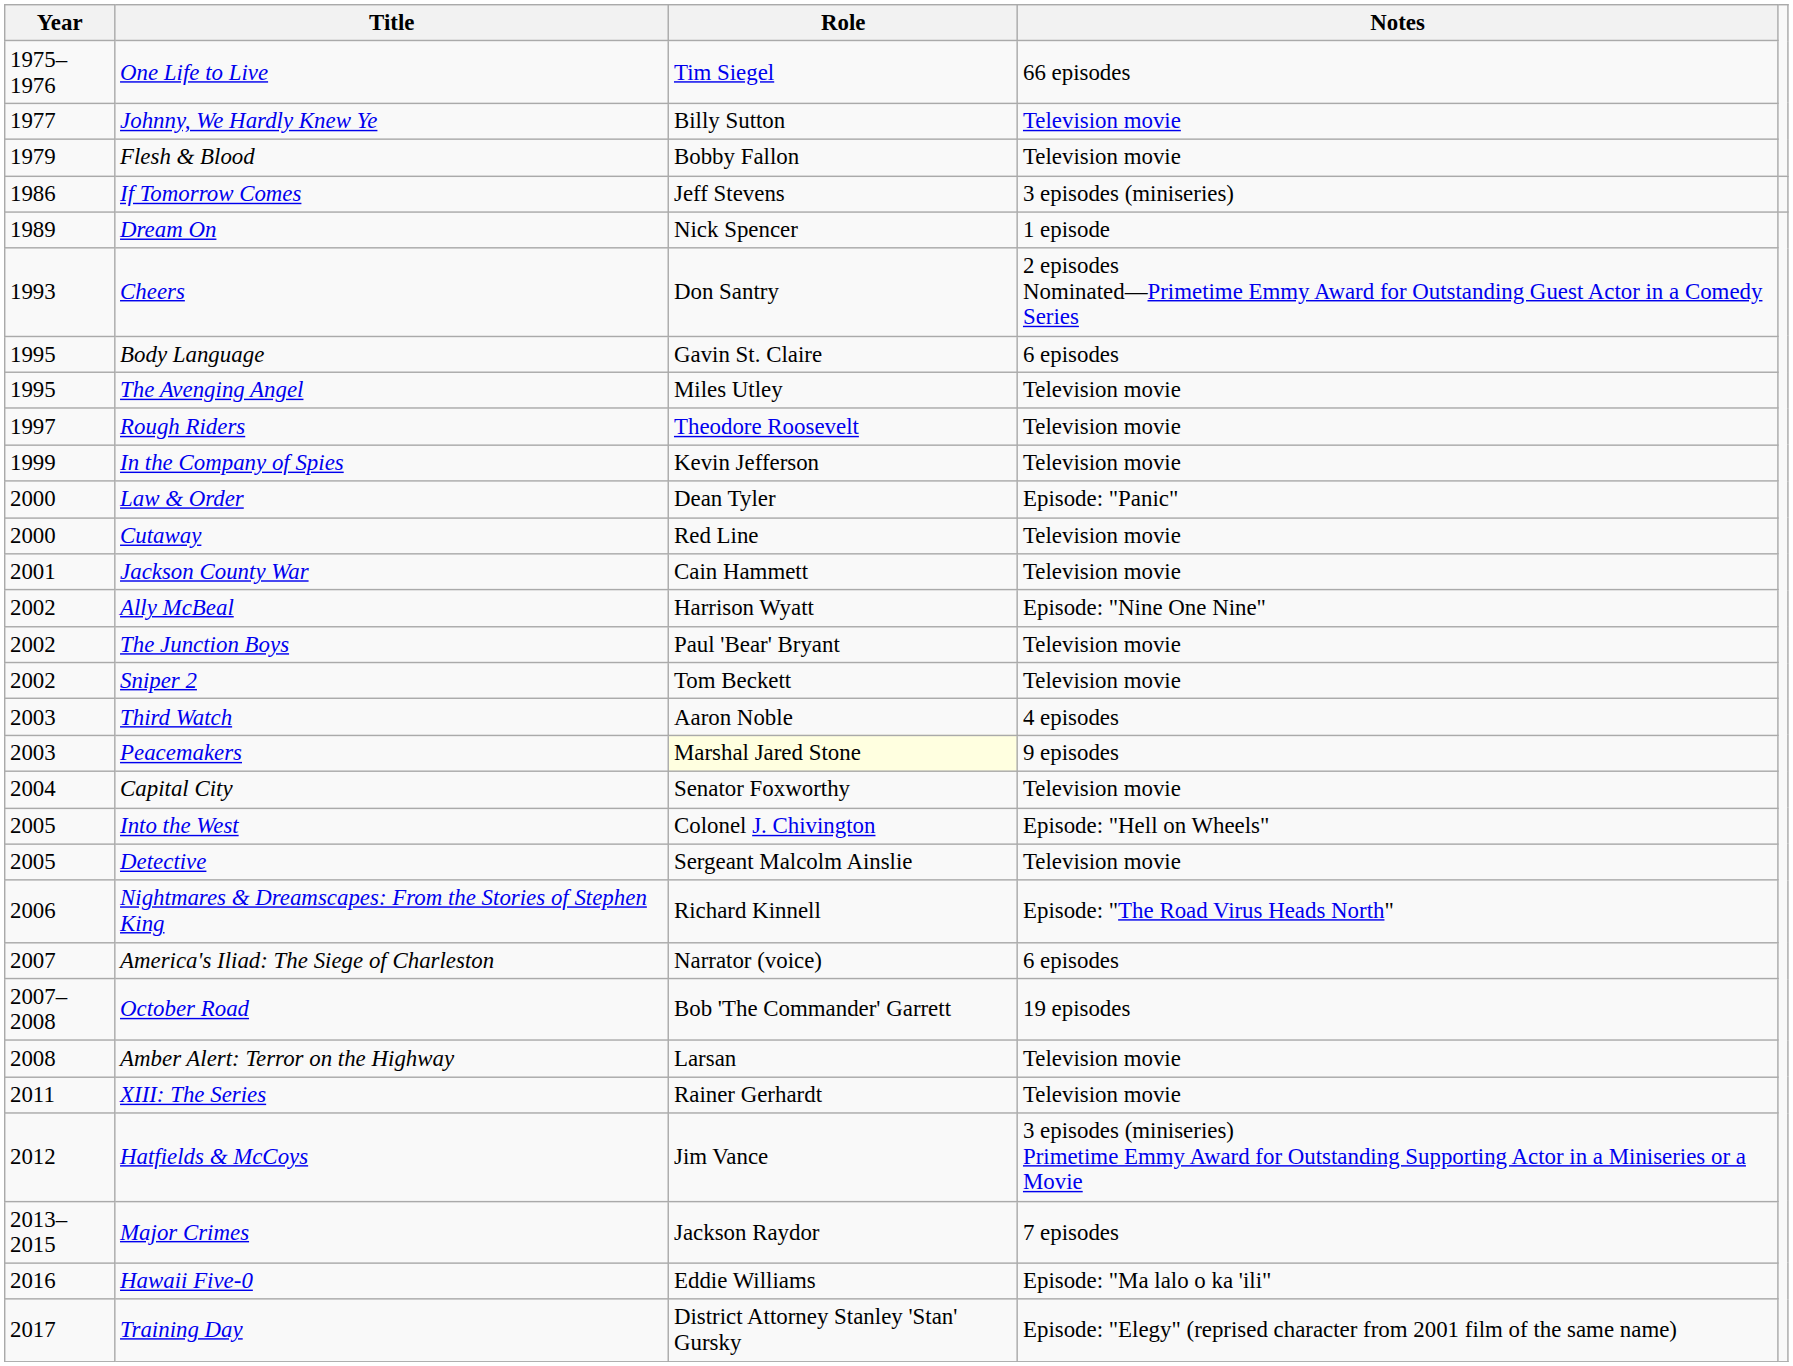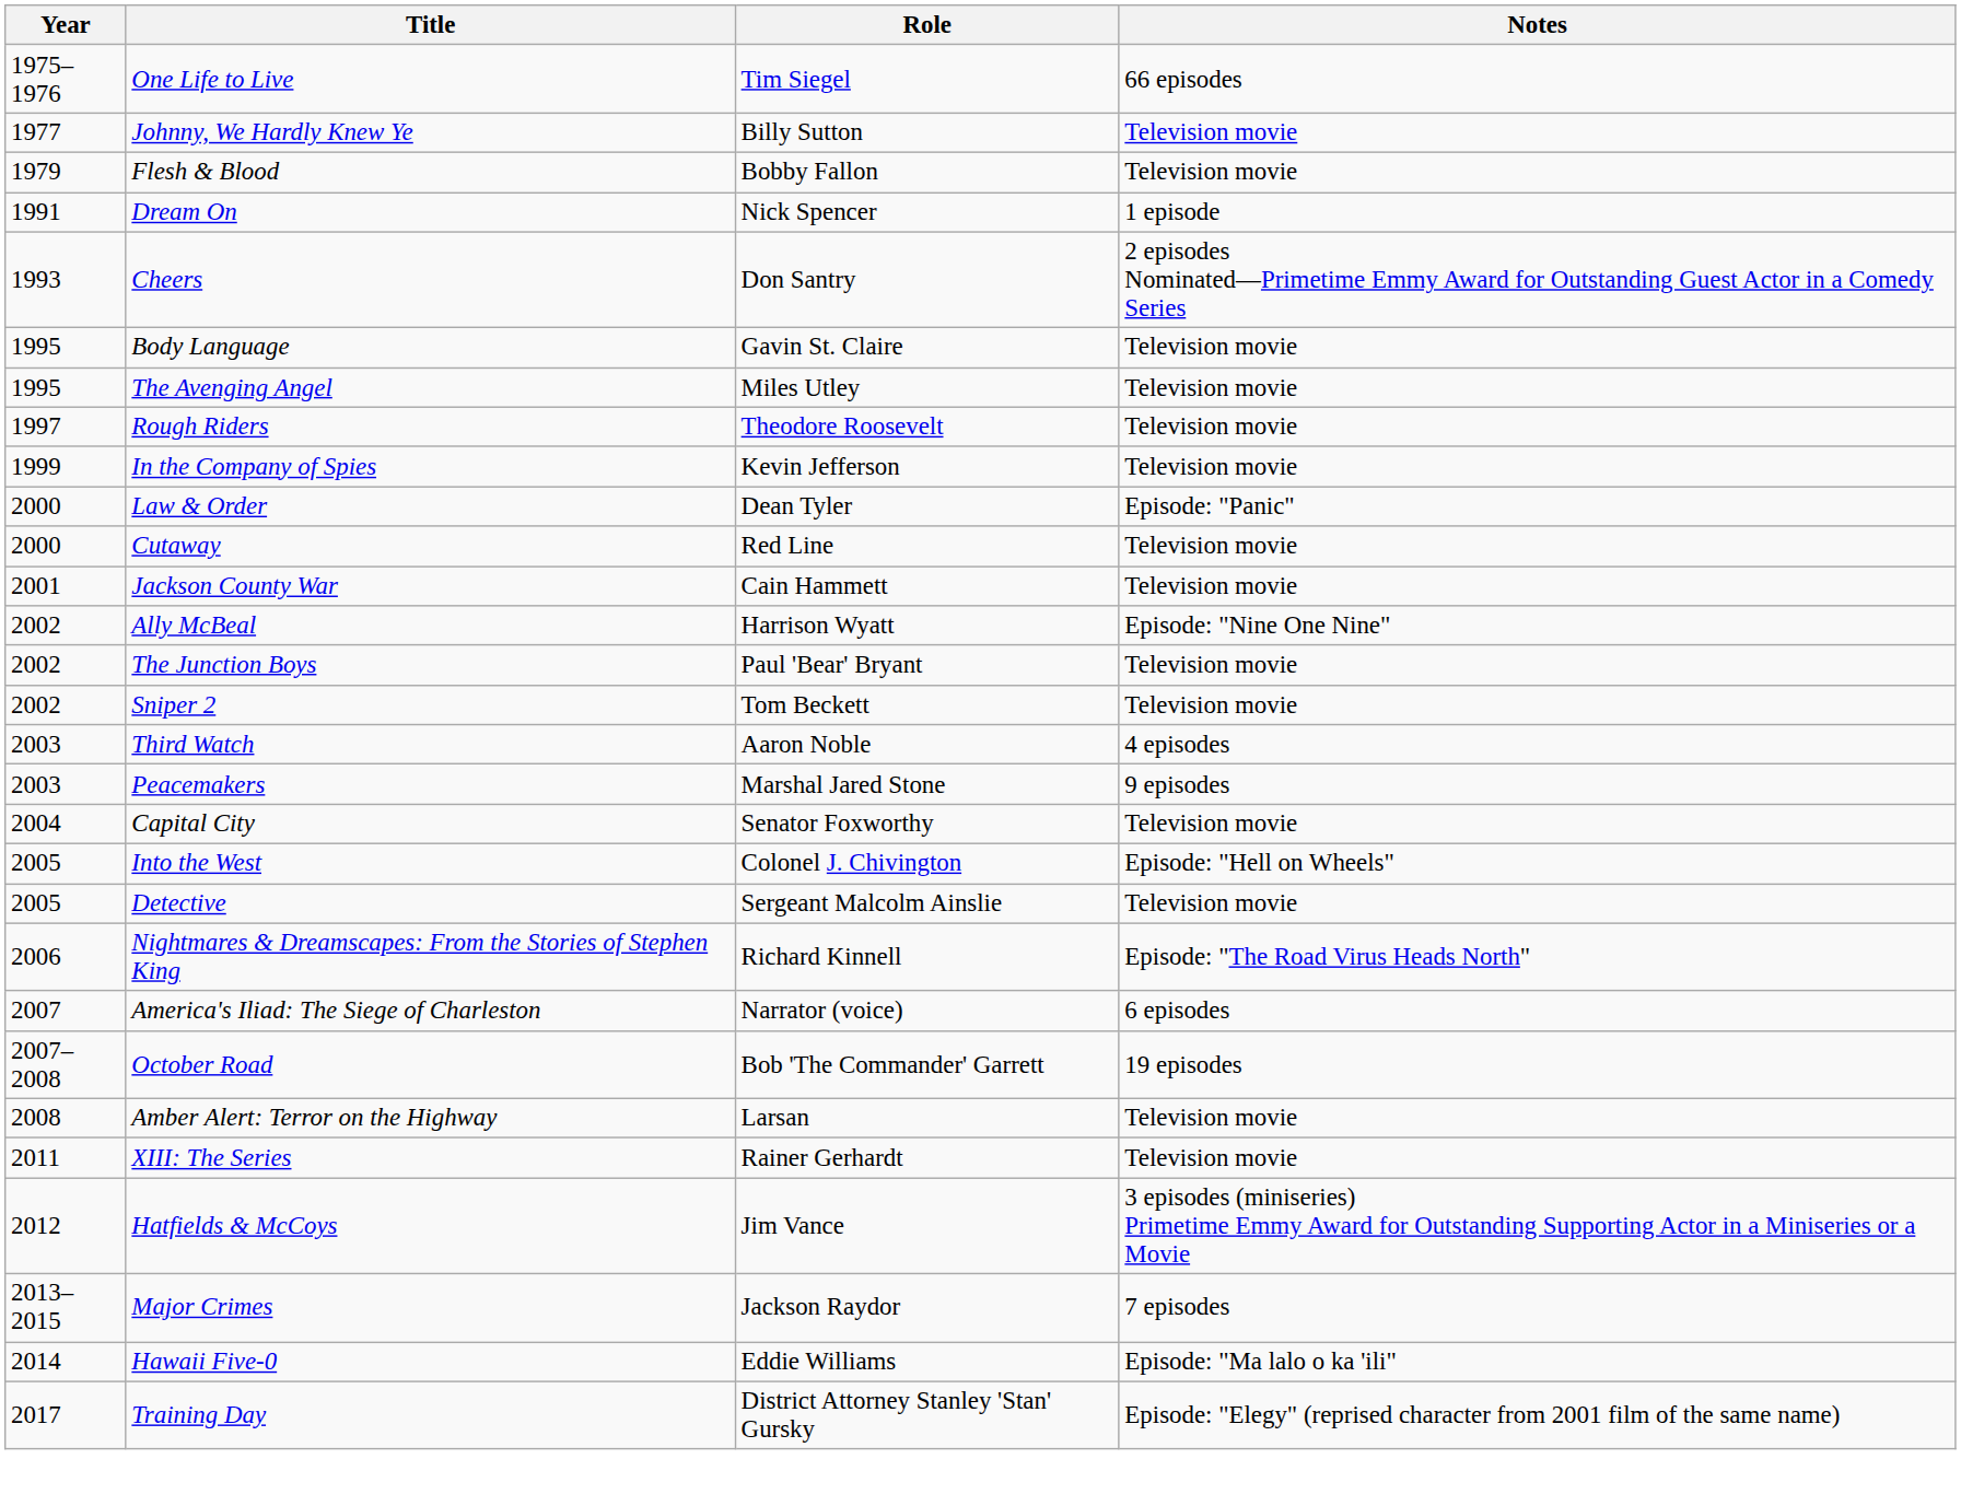- row: 1986 | If Tomorrow Comes | Jeff Stevens | 3 episodes (miniseries)
Dream On | Year: 1989 -> 1991
Body Language | Notes: 6 episodes -> Television movie
Peacemakers | Role: lightyellow background -> no background
Hawaii Five-0 | Year: 2016 -> 2014
